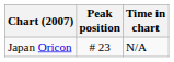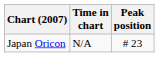columns swapped: Peak position <-> Time in chart
